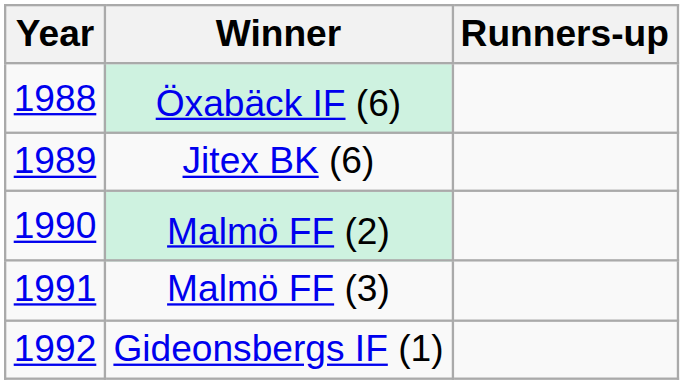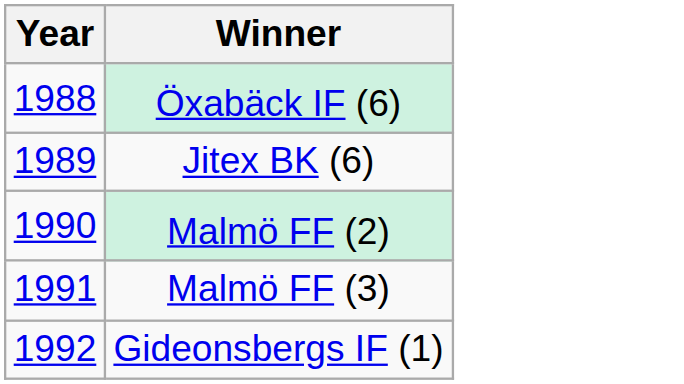- column: Runners-up
